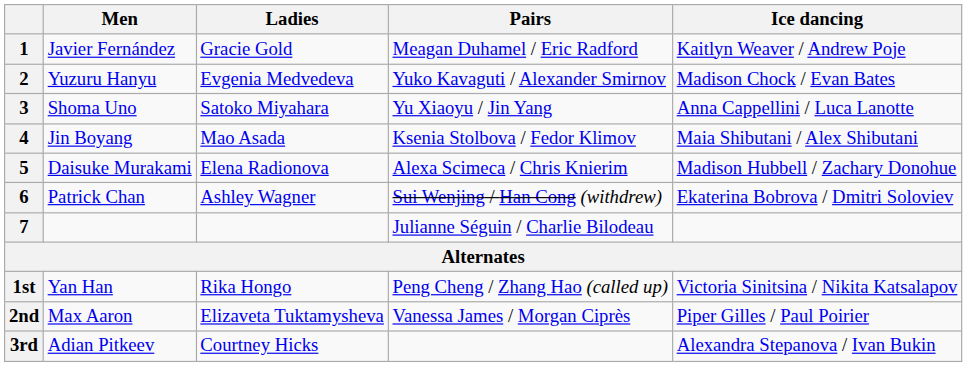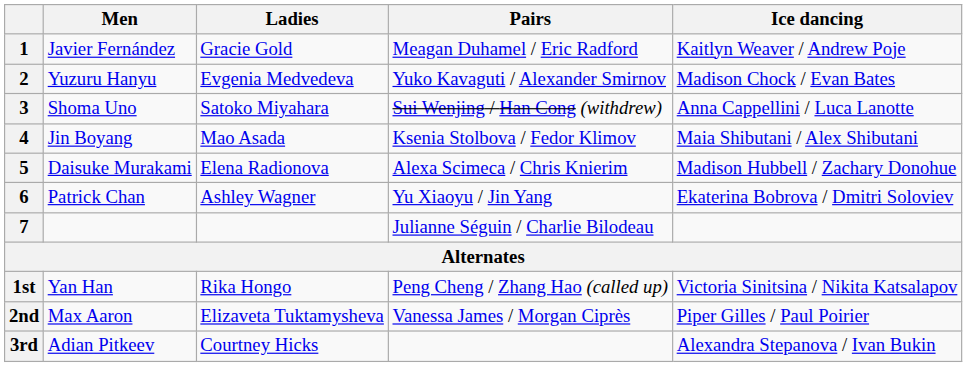3 | Pairs: Yu Xiaoyu / Jin Yang -> Sui Wenjing / Han Cong (withdrew)
6 | Pairs: Sui Wenjing / Han Cong (withdrew) -> Yu Xiaoyu / Jin Yang
